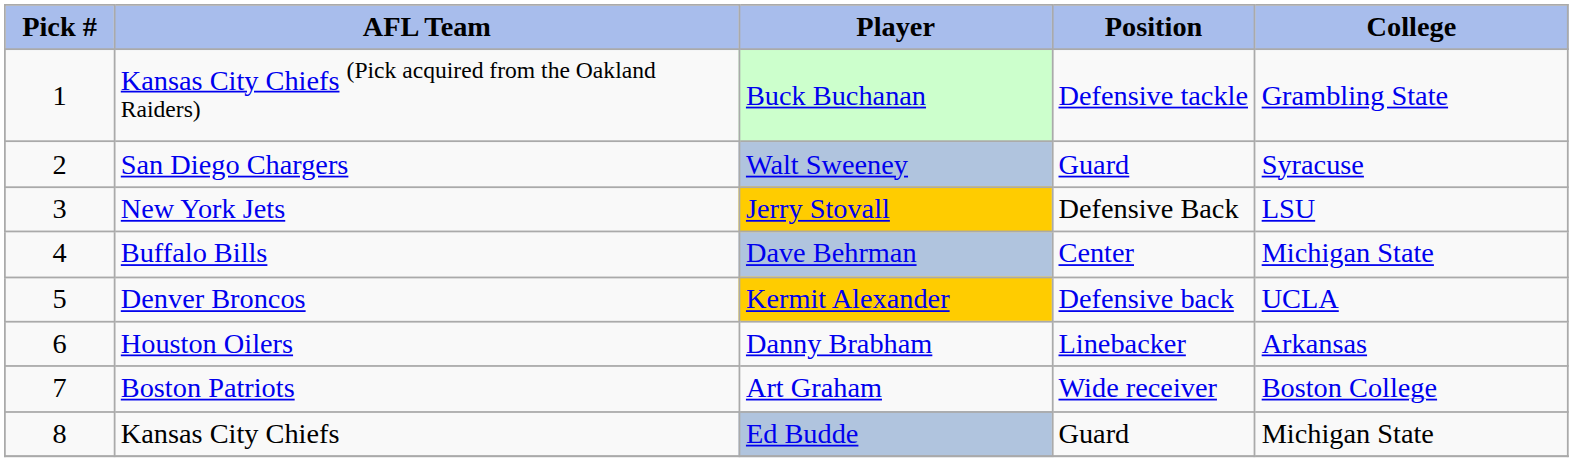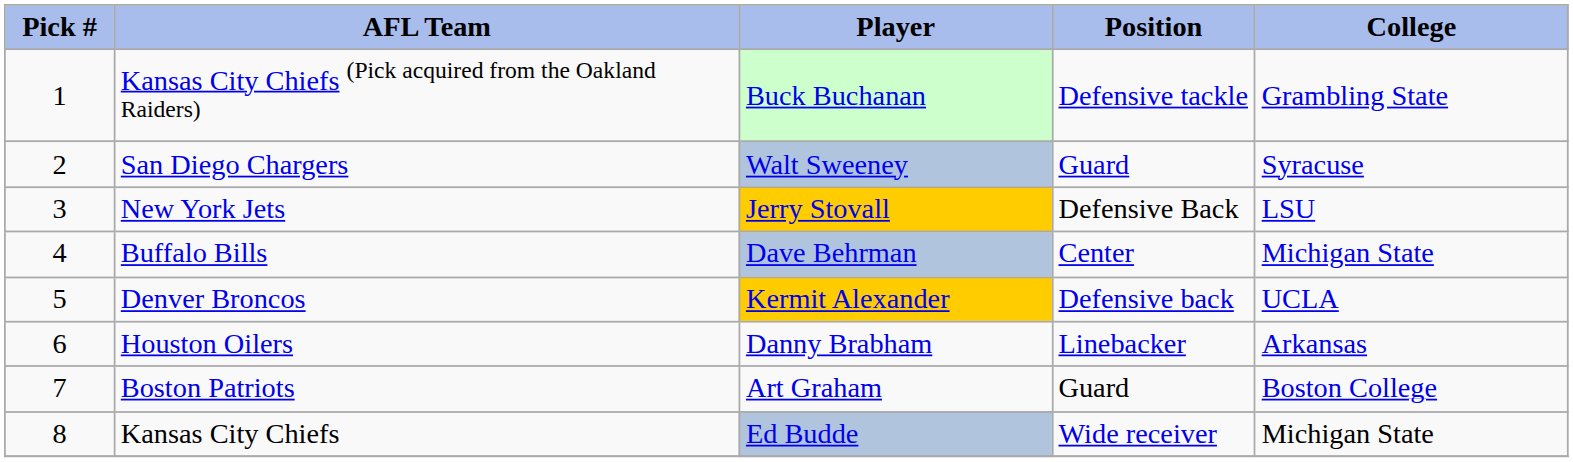Boston Patriots | Position: Wide receiver -> Guard
Kansas City Chiefs | Position: Guard -> Wide receiver
